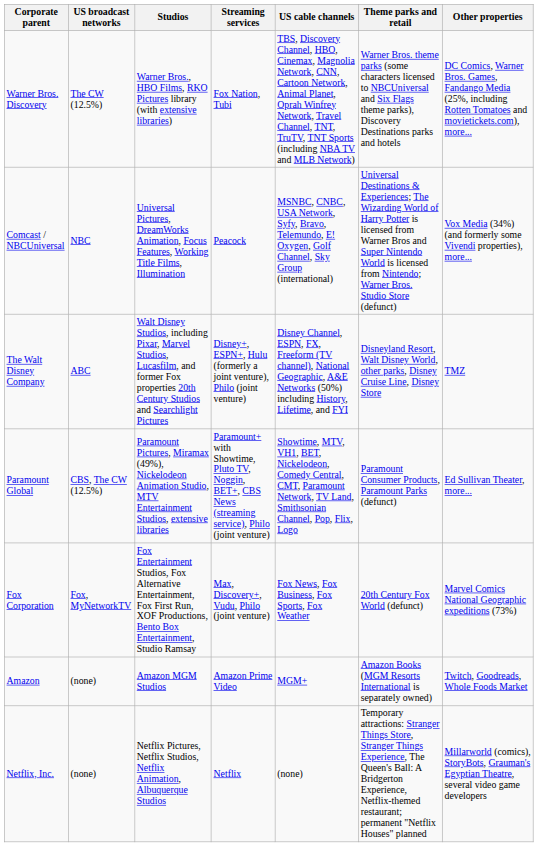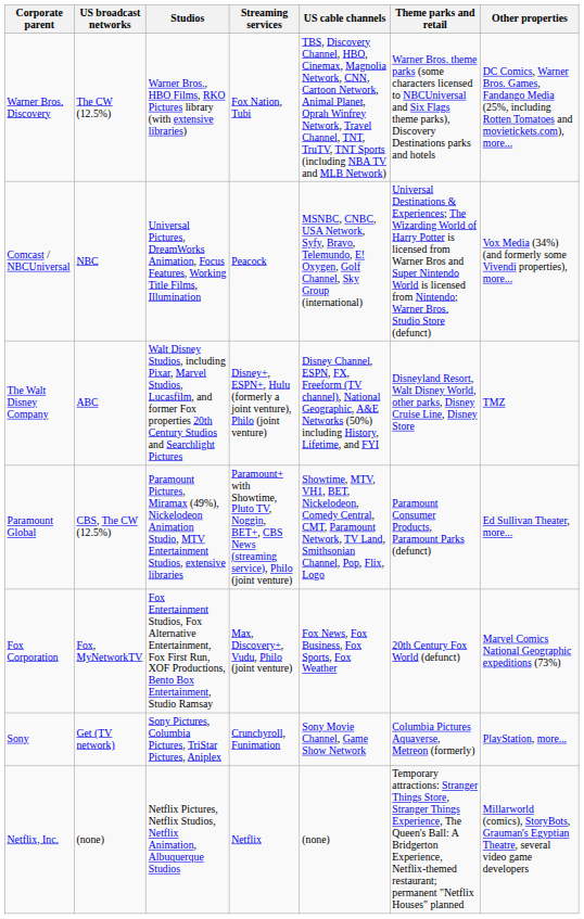+ row: Sony | Get (TV network) | Sony Pictures, Columbia Pictures, TriStar Pictures, Aniplex | Crunchyroll, Funimation | Sony Movie Channel, Game Show Network | Columbia Pictures Aquaverse, Metreon (formerly) | PlayStation, more...
- row: Amazon | (none) | Amazon MGM Studios | Amazon Prime Video | MGM+ | Amazon Books (MGM Resorts International is separately owned) | Twitch, Goodreads, Whole Foods Market
